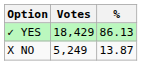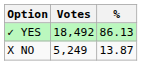✓ YES | Votes: 18,429 -> 18,492
